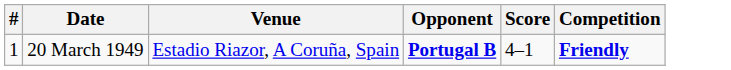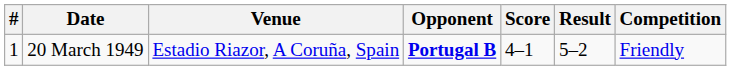+ column: Result | 5–2
20 March 1949 | Competition: bold -> normal
